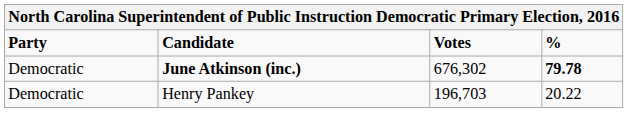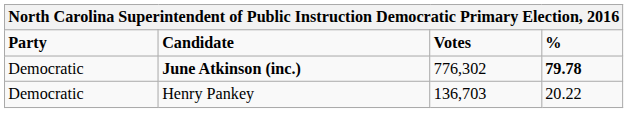June Atkinson (inc.) | Votes: 676,302 -> 776,302
Henry Pankey | Votes: 196,703 -> 136,703
